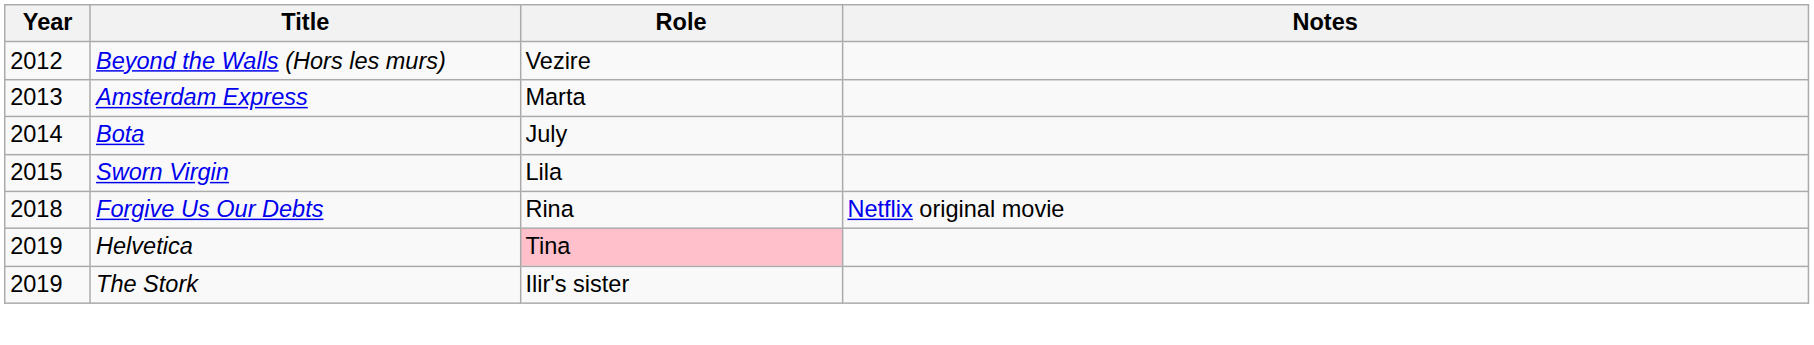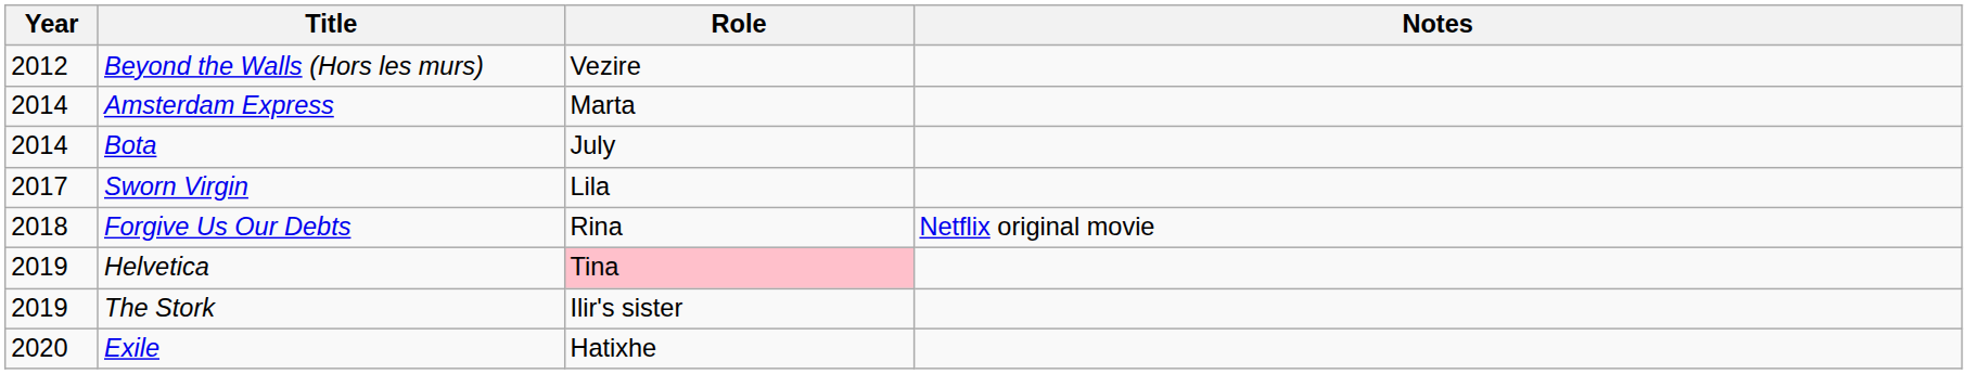Amsterdam Express | Year: 2013 -> 2014
Sworn Virgin | Year: 2015 -> 2017
+ row: 2020 | Exile | Hatixhe
